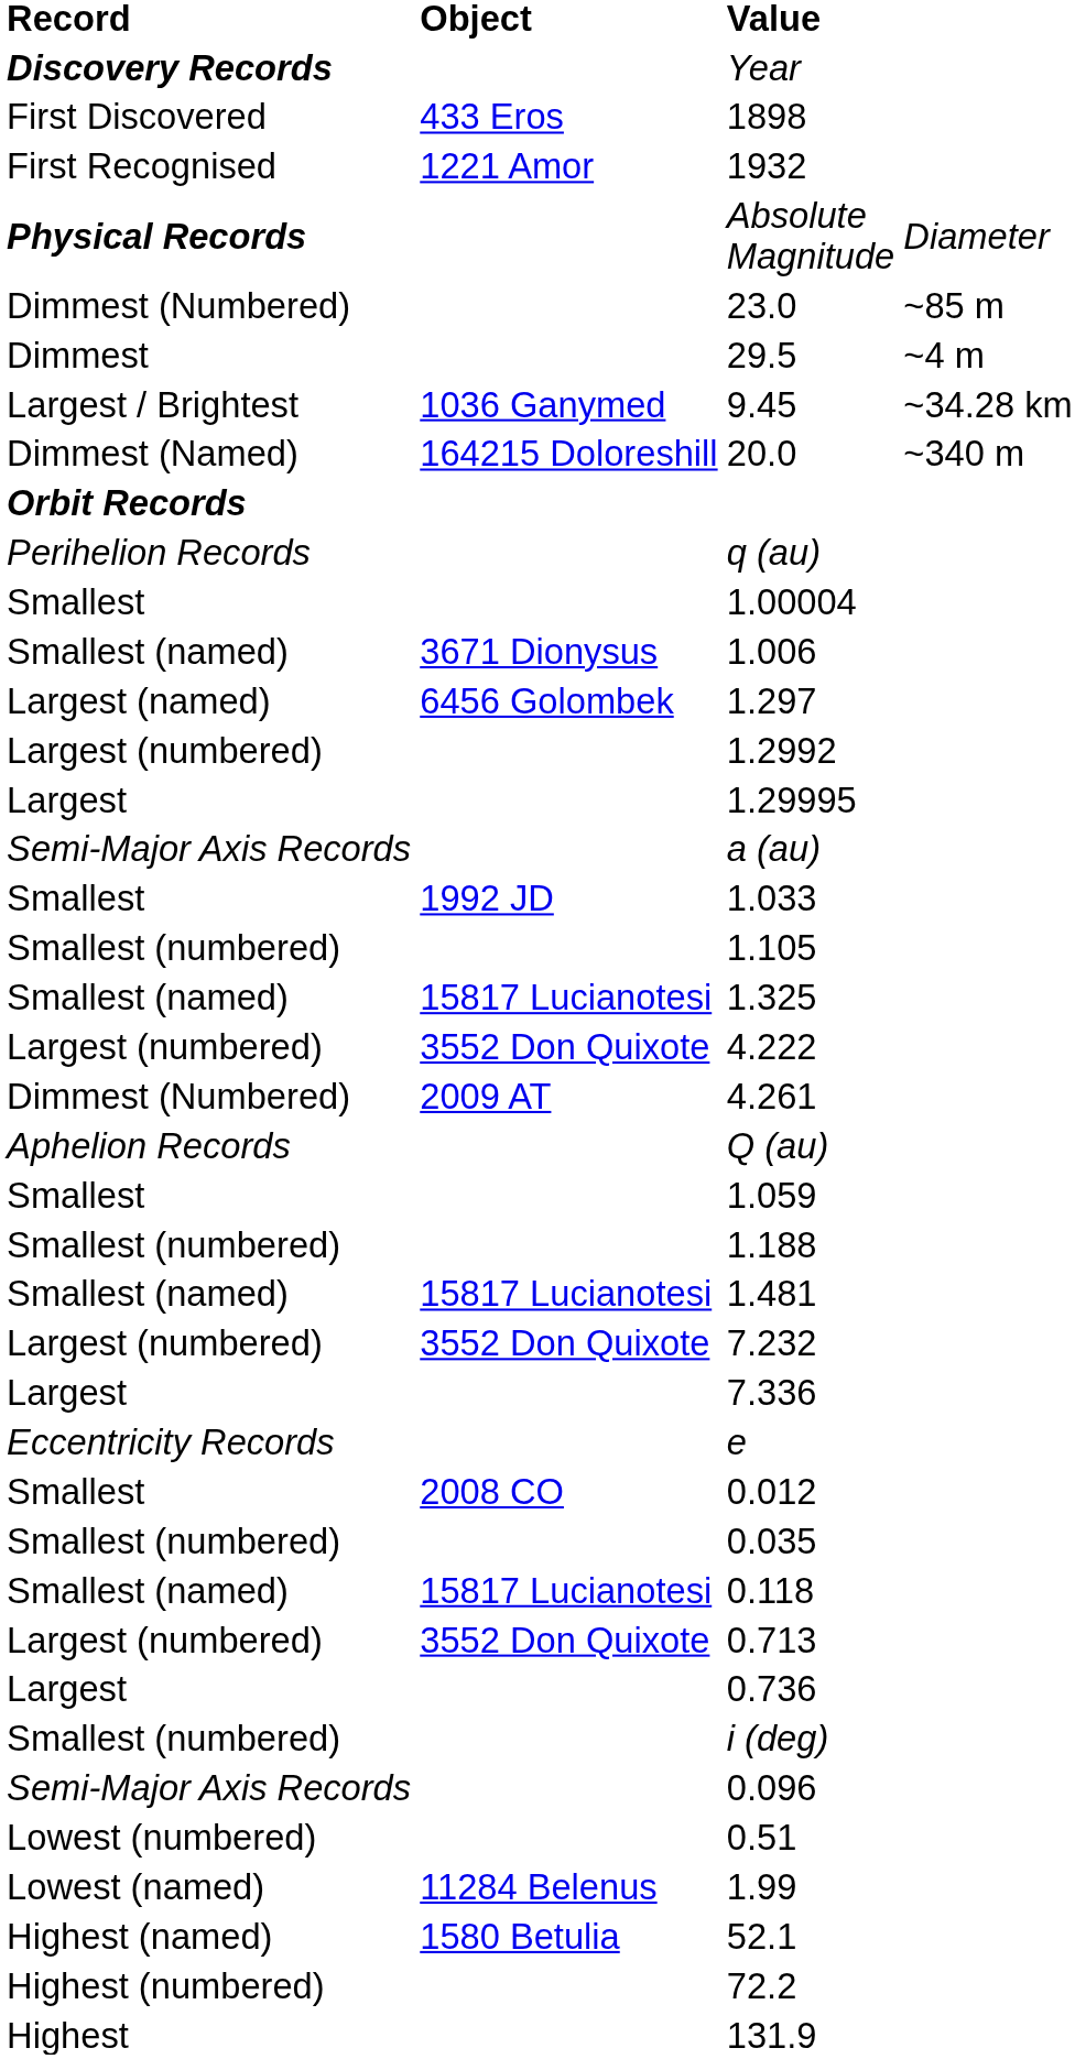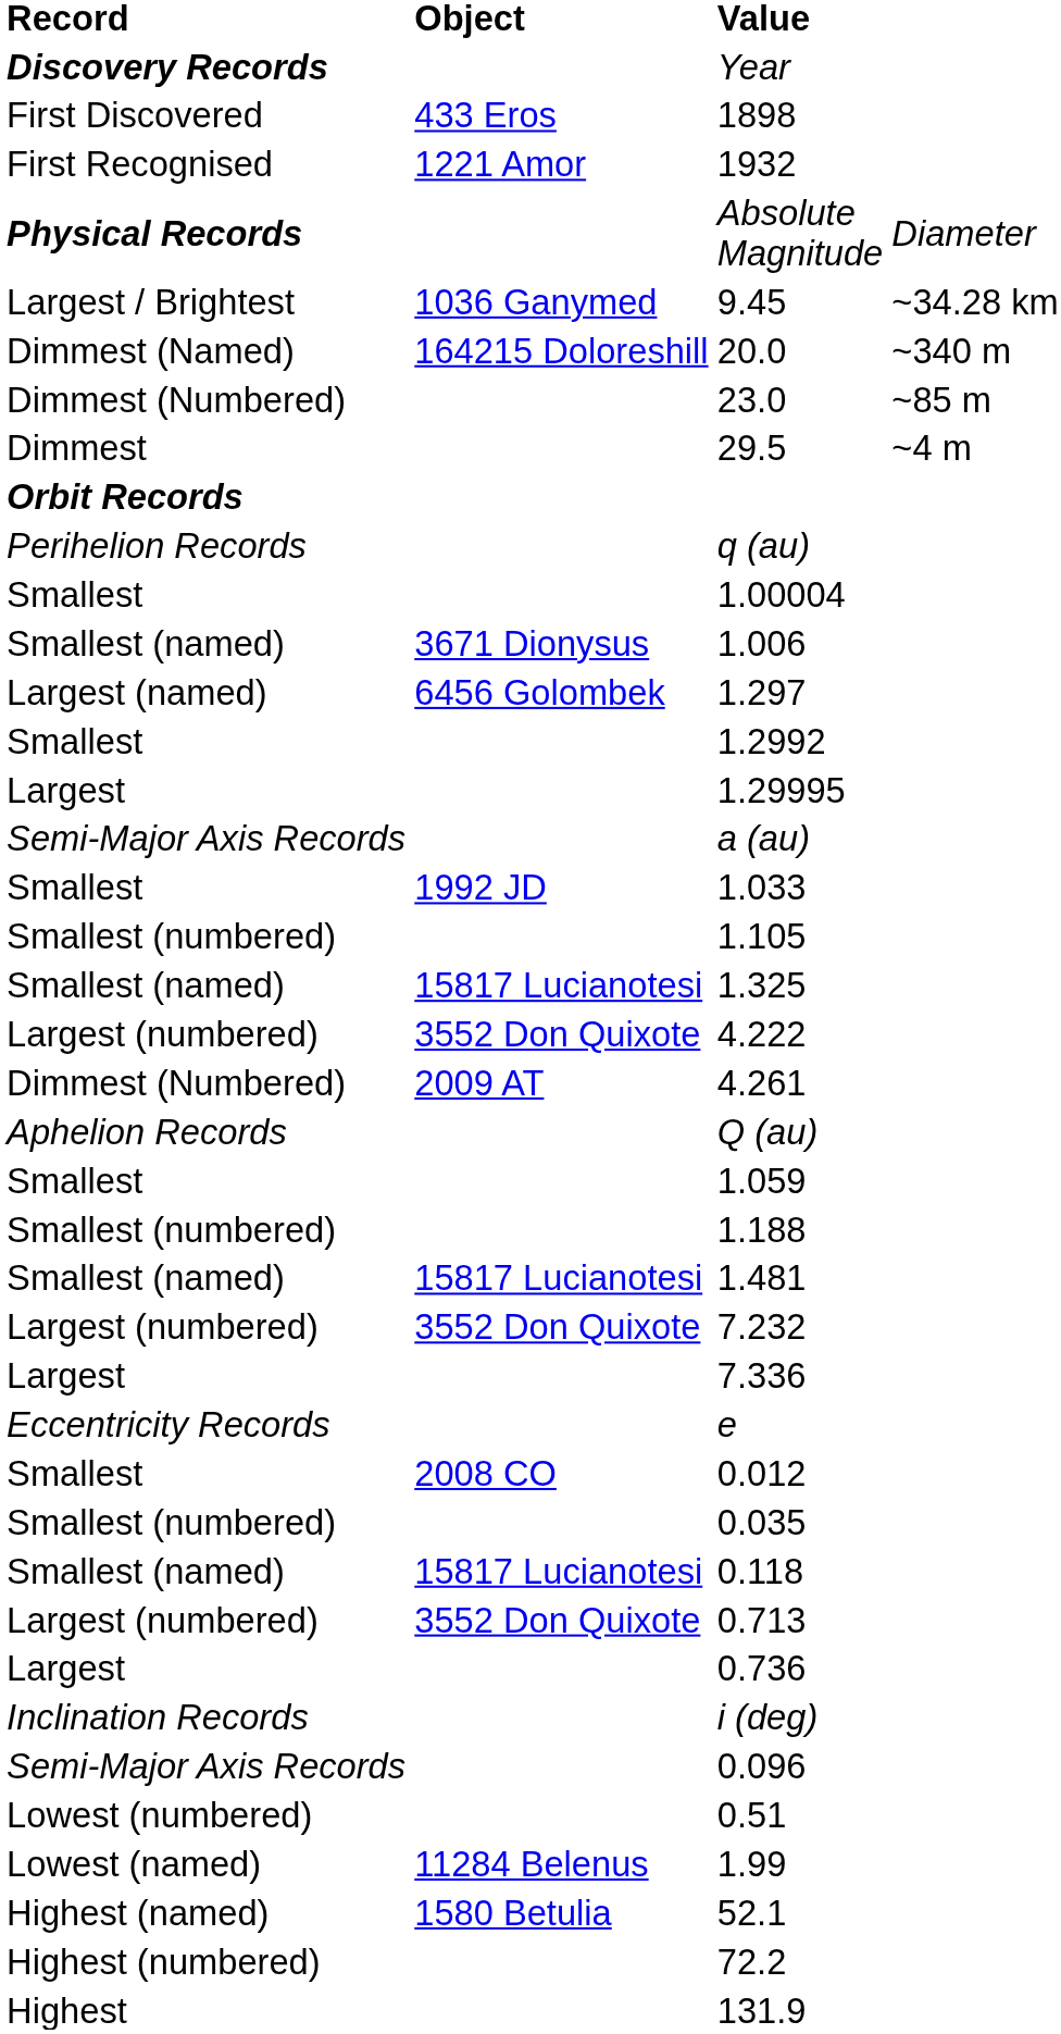rows swapped: 9.45 <-> 23.0
rows swapped: 20.0 <-> 29.5
1.2992 | Record: Largest (numbered) -> Smallest
i (deg) | Record: Smallest (numbered) -> Inclination Records
